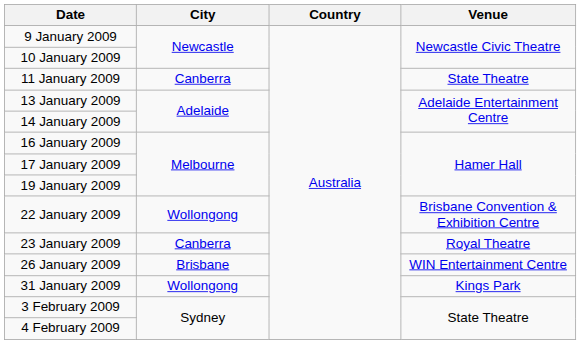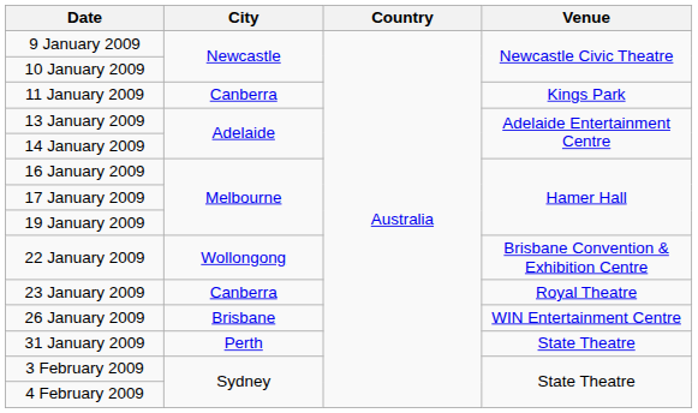11 January 2009 | Venue: State Theatre -> Kings Park
31 January 2009 | City: Wollongong -> Perth
31 January 2009 | Venue: Kings Park -> State Theatre
